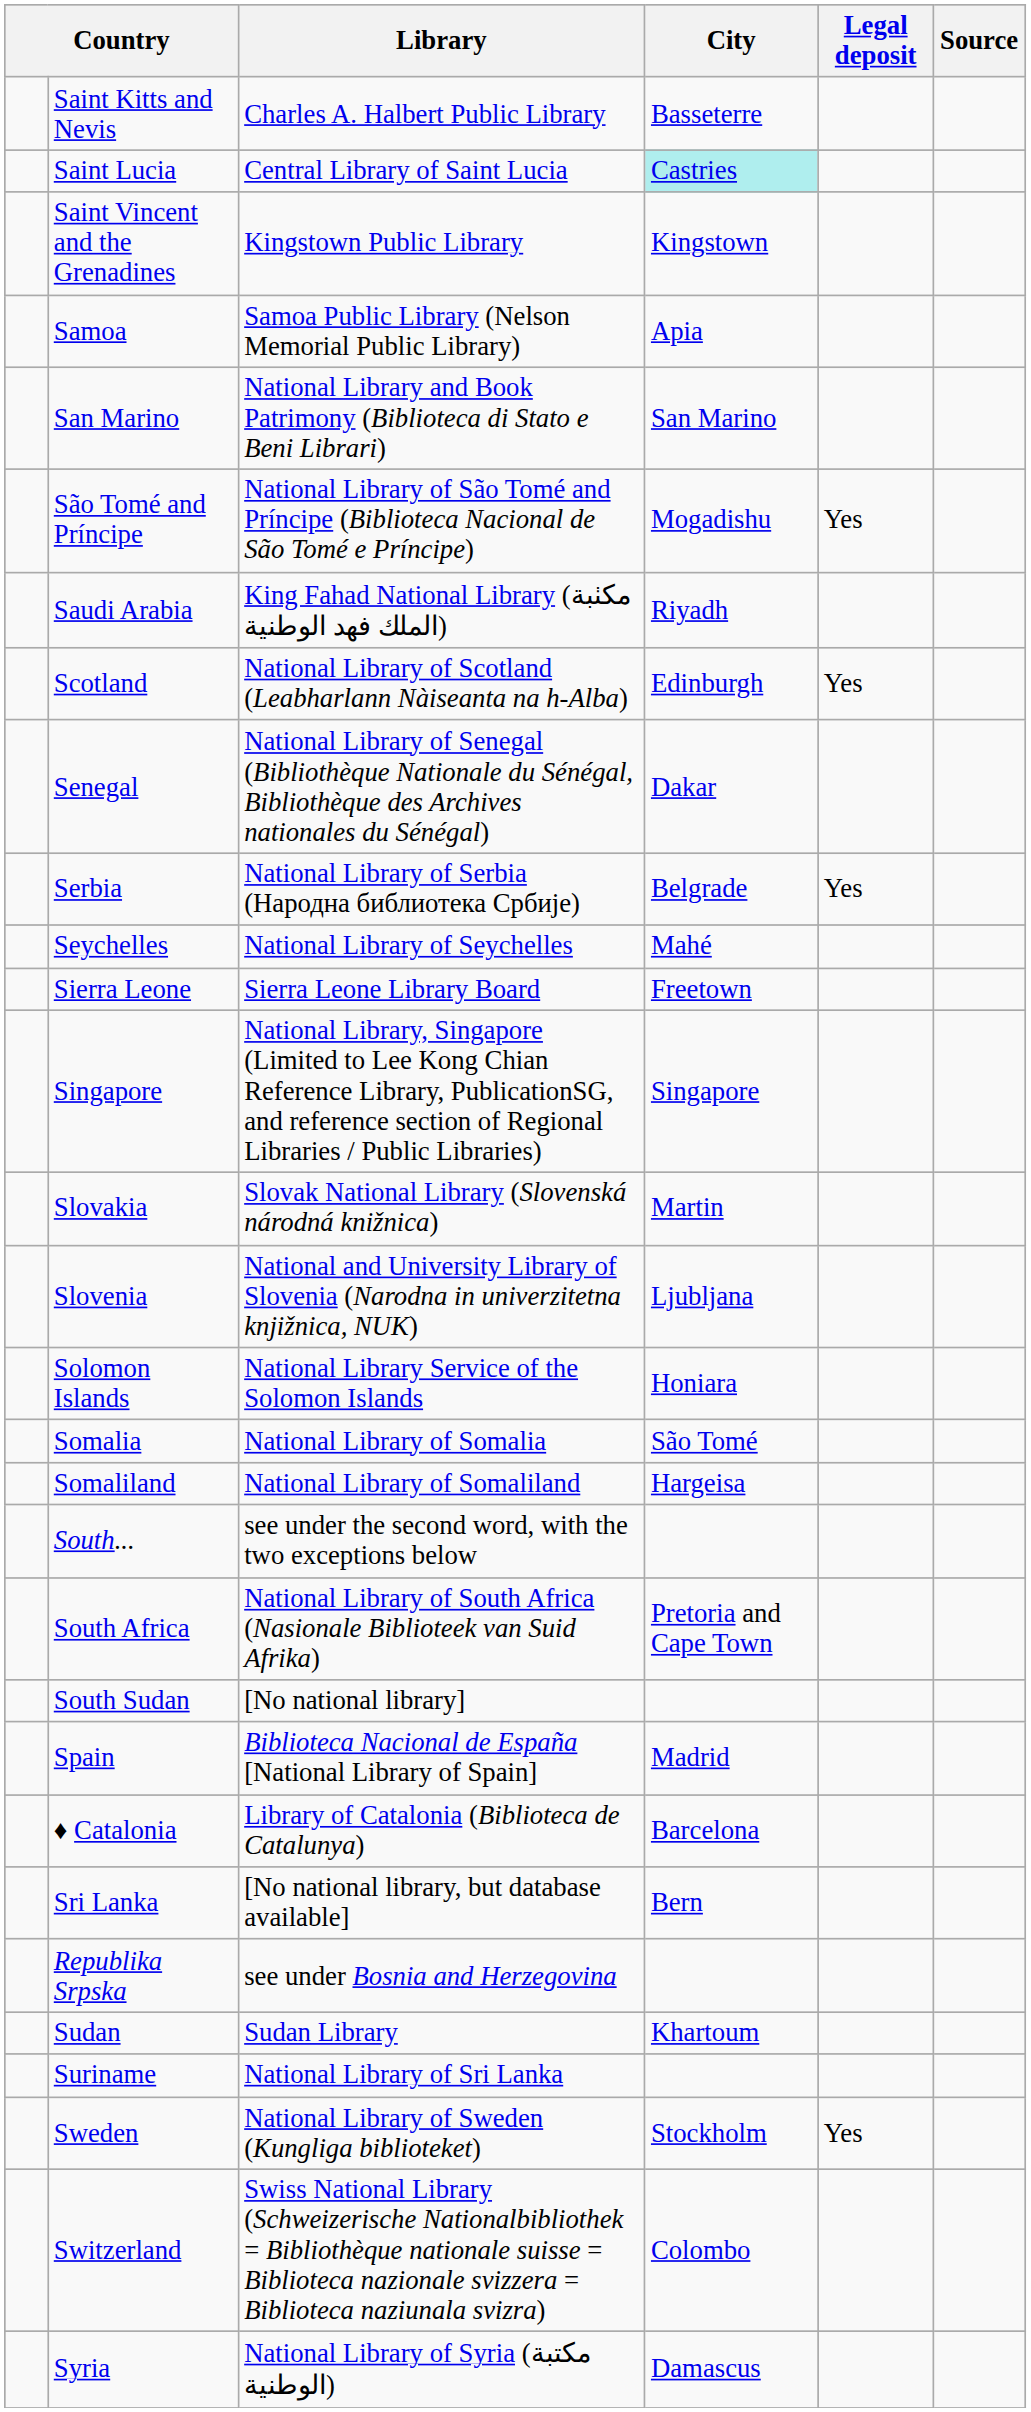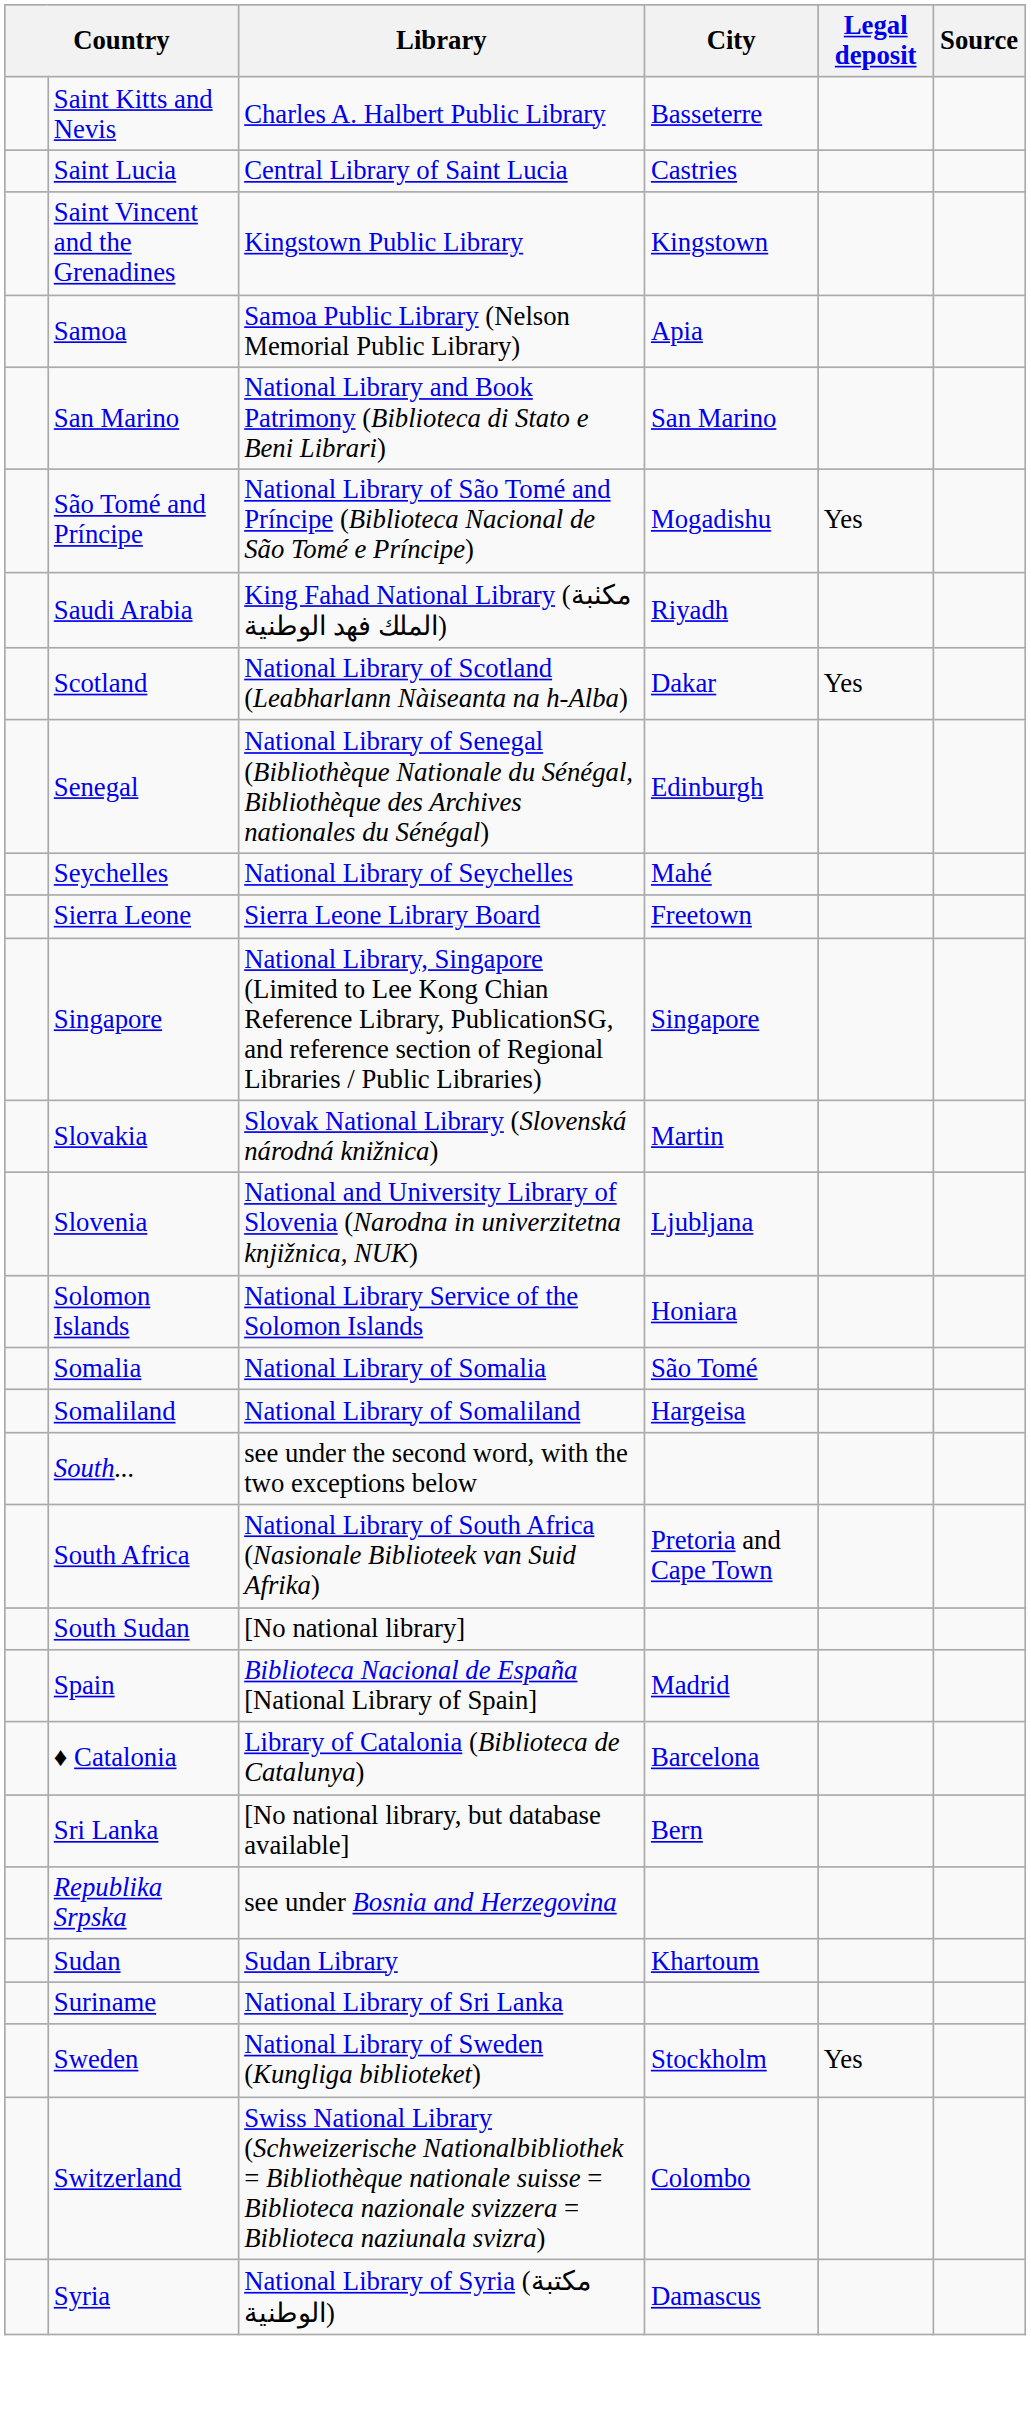Saint Lucia | City: paleturquoise background -> no background
Scotland | City: Edinburgh -> Dakar
Senegal | City: Dakar -> Edinburgh
- row: Serbia | National Library of Serbia (Народна библиотека Србије) | Belgrade | Yes
